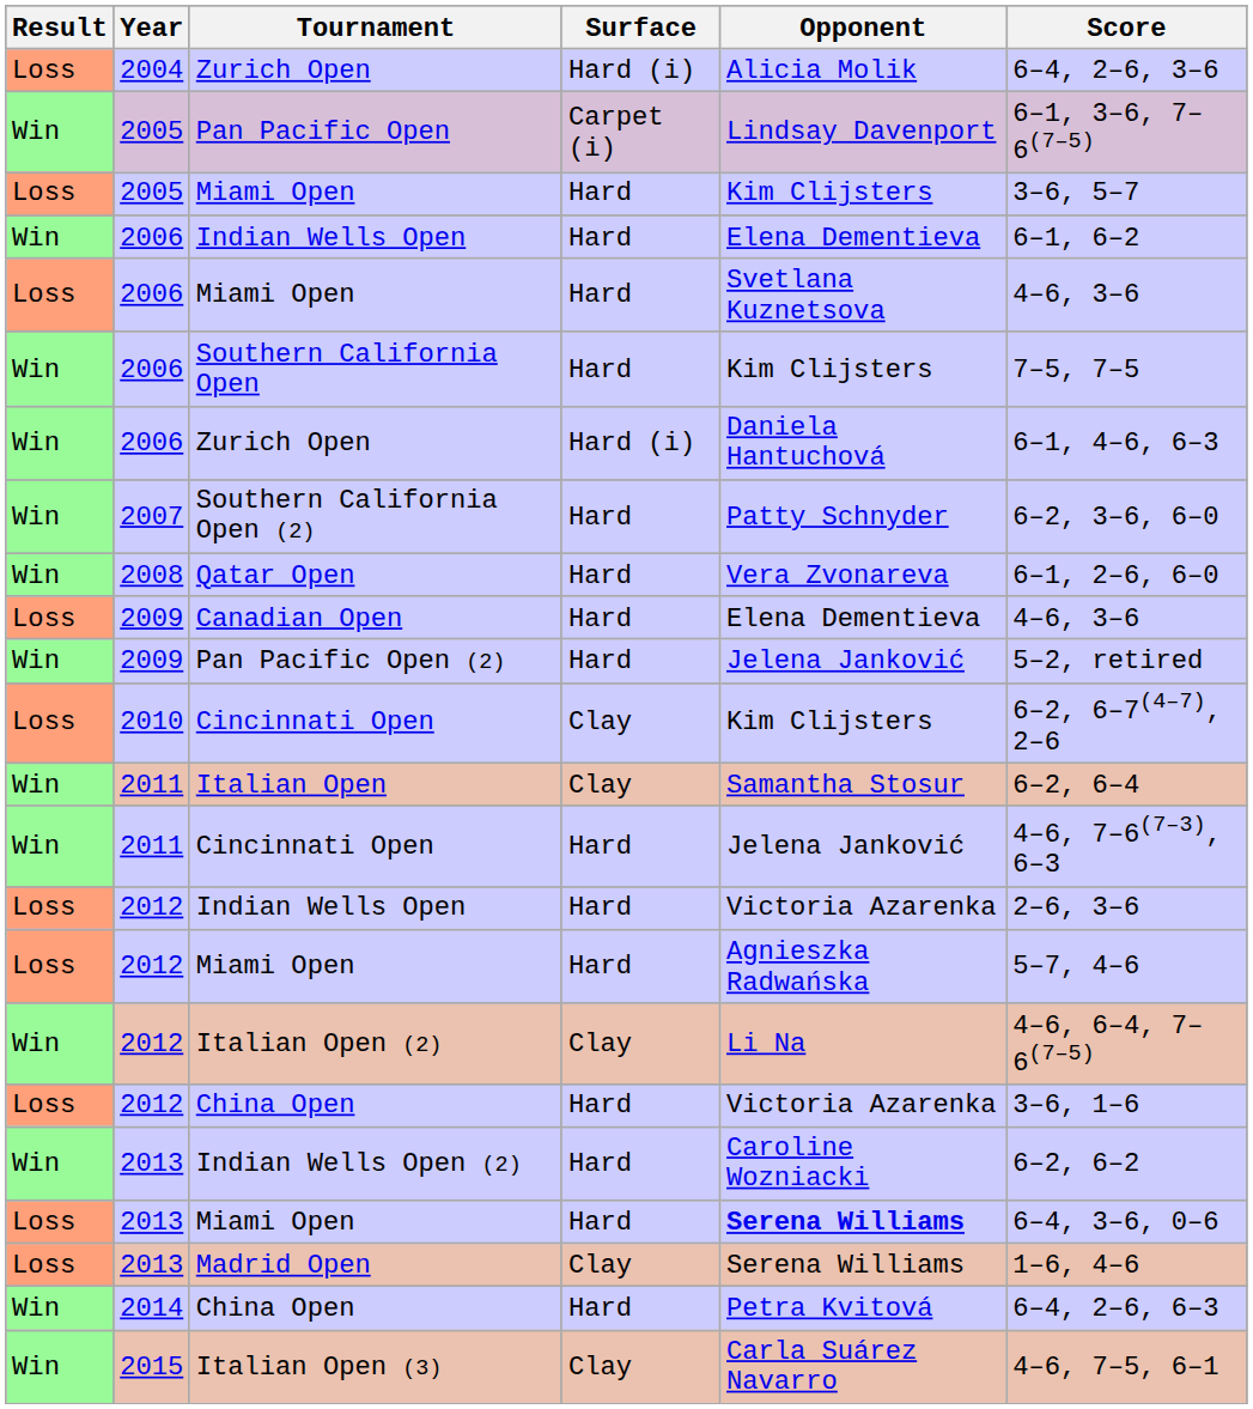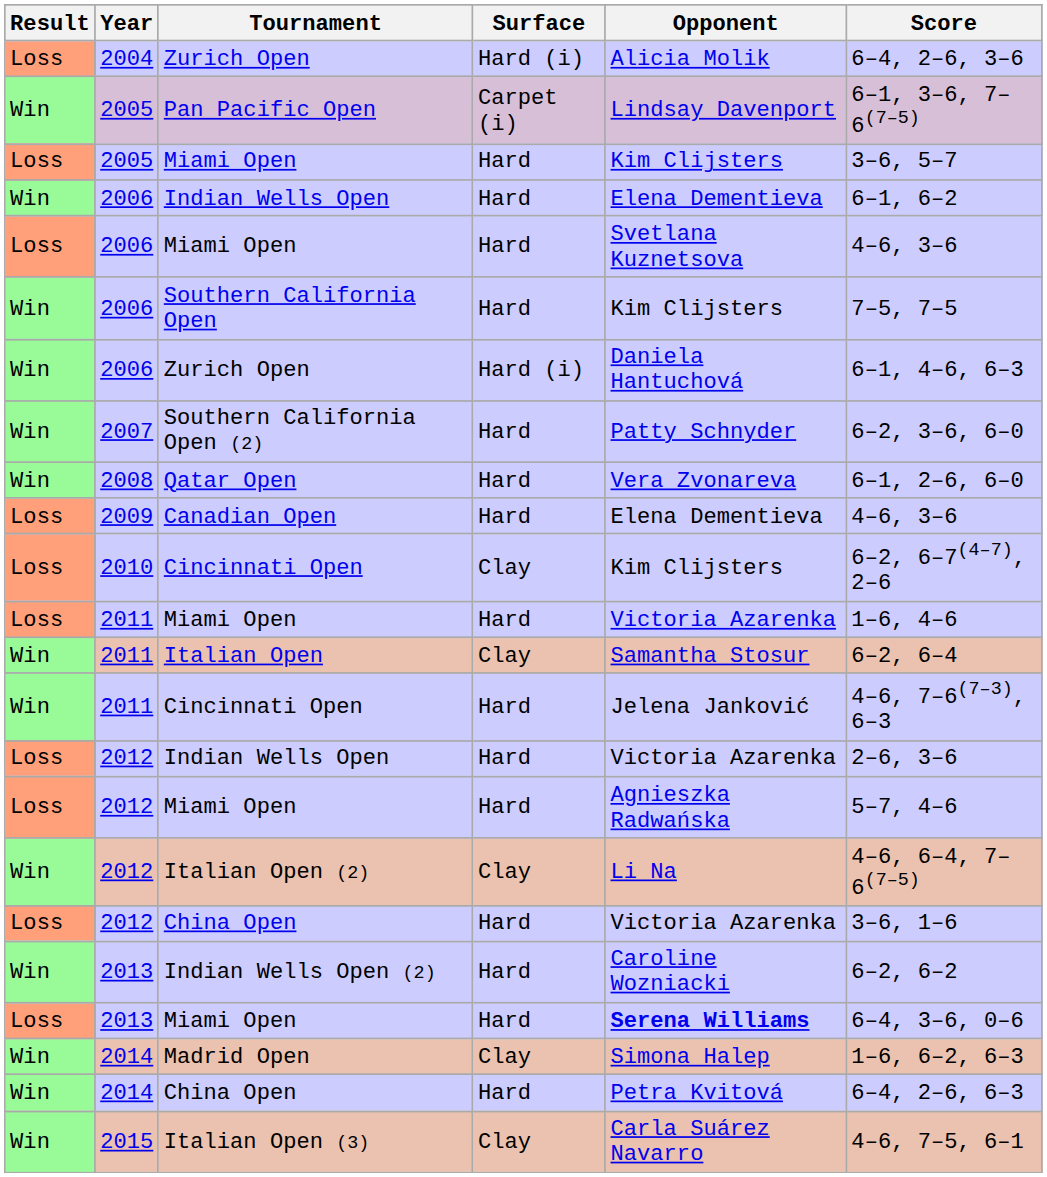- row: Win | 2009 | Pan Pacific Open (2) | Hard | Jelena Janković | 5–2, retired
+ row: Loss | 2011 | Miami Open | Hard | Victoria Azarenka | 1–6, 4–6
- row: Loss | 2013 | Madrid Open | Clay | Serena Williams | 1–6, 4–6
+ row: Win | 2014 | Madrid Open | Clay | Simona Halep | 1–6, 6–2, 6–3
